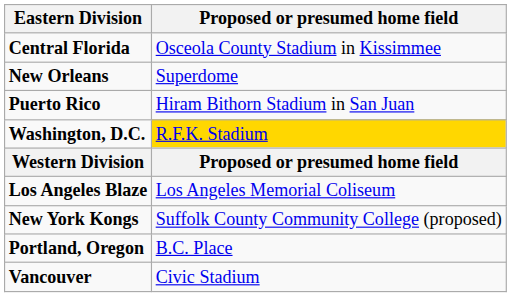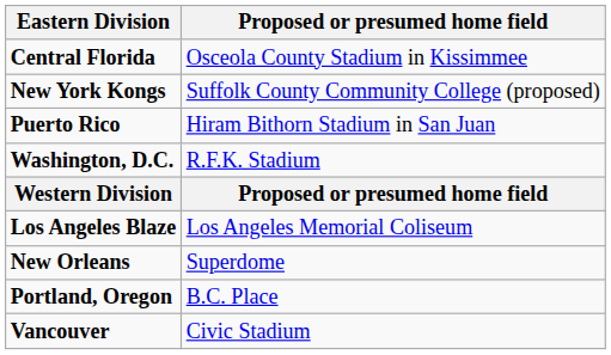rows swapped: New York Kongs <-> New Orleans
Washington, D.C. | Proposed or presumed home field: gold background -> no background
